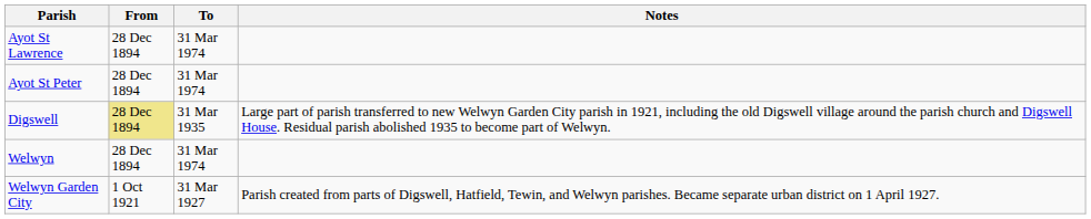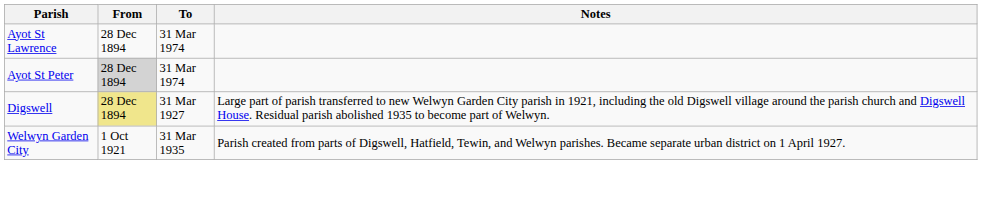Ayot St Peter | From: no background -> lightgrey background
Digswell | To: 31 Mar 1935 -> 31 Mar 1927
- row: Welwyn | 28 Dec 1894 | 31 Mar 1974
Welwyn Garden City | To: 31 Mar 1927 -> 31 Mar 1935
